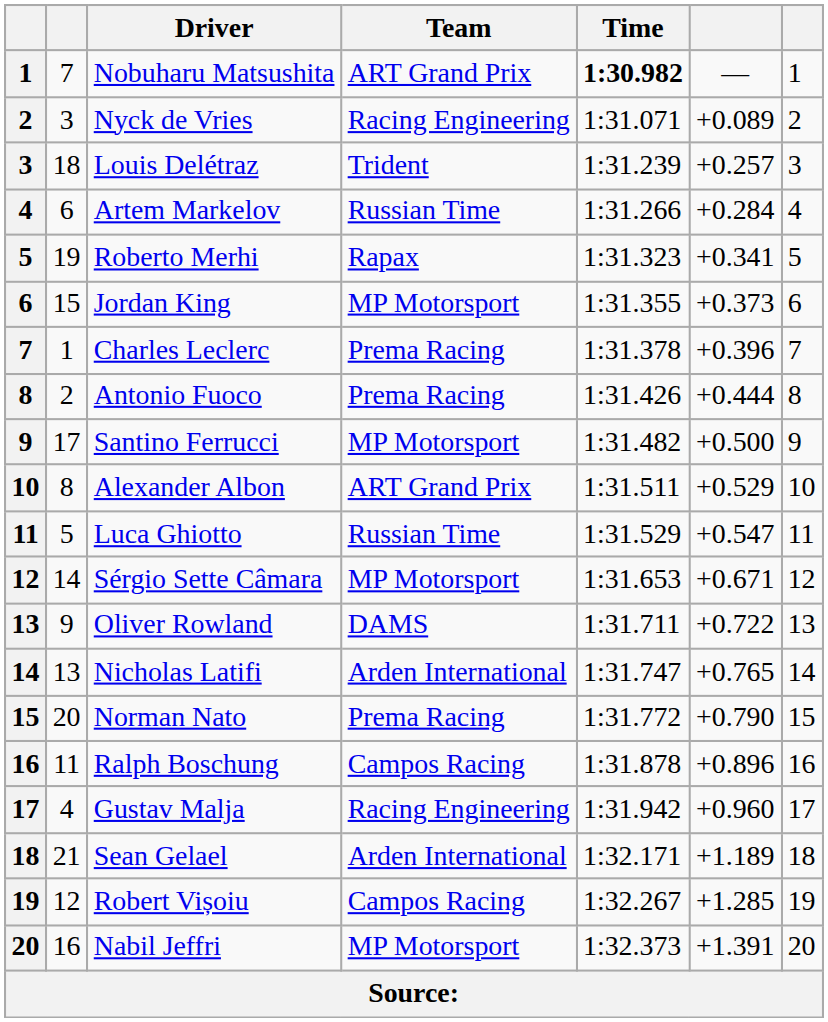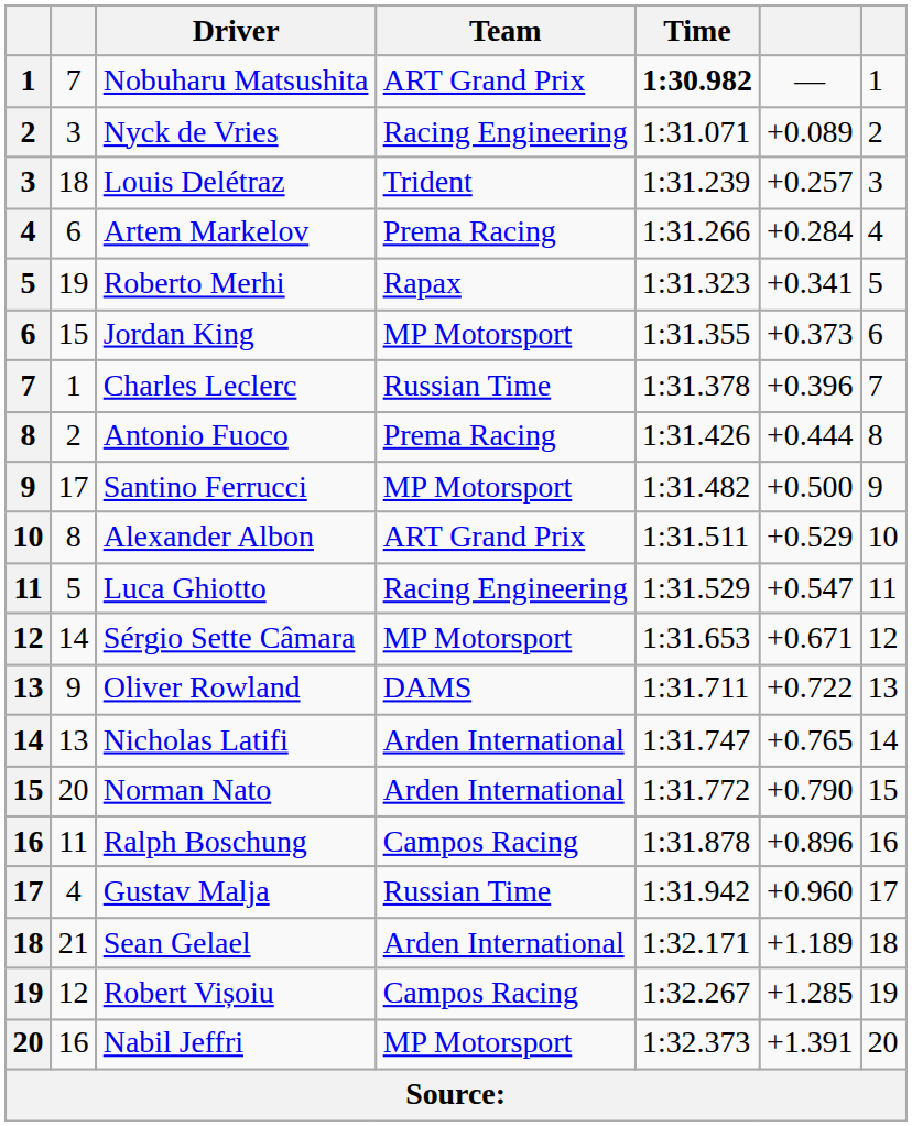Artem Markelov | Team: Russian Time -> Prema Racing
Charles Leclerc | Team: Prema Racing -> Russian Time
Luca Ghiotto | Team: Russian Time -> Racing Engineering
Norman Nato | Team: Prema Racing -> Arden International
Gustav Malja | Team: Racing Engineering -> Russian Time
